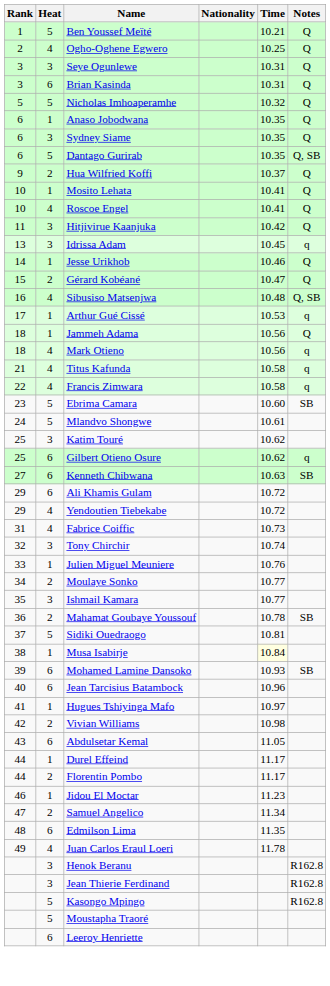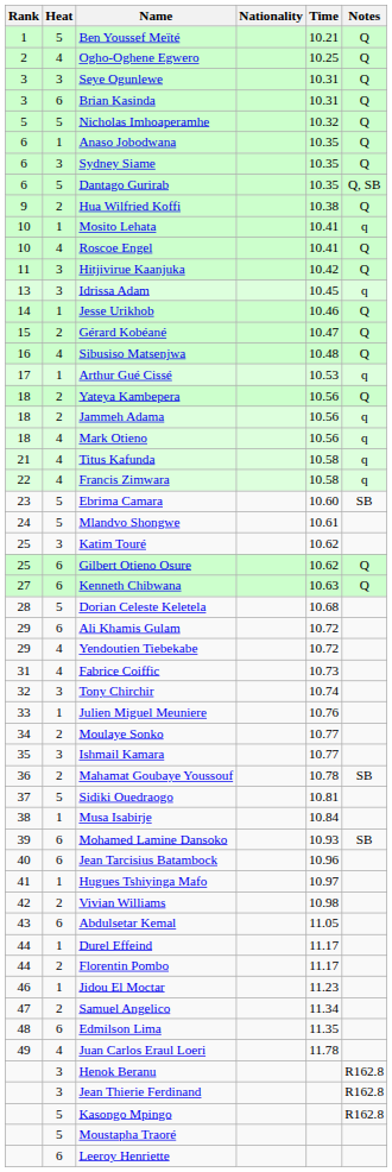Hua Wilfried Koffi | Time: 10.37 -> 10.38
Mosito Lehata | Notes: Q -> q
Sibusiso Matsenjwa | Notes: Q, SB -> Q
+ row: 18 | 2 | Yateya Kambepera | 10.56 | Q
Jammeh Adama | Heat: 1 -> 2
Jammeh Adama | Notes: Q -> q
Gilbert Otieno Osure | Notes: q -> Q
Kenneth Chibwana | Notes: SB -> Q
+ row: 28 | 5 | Dorian Celeste Keletela | 10.68
Musa Isabirje | Time: lightyellow background -> no background
